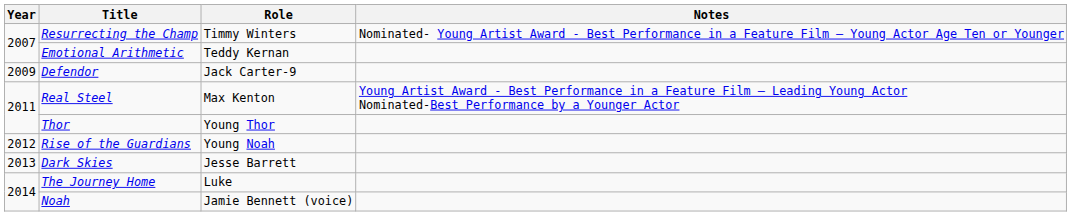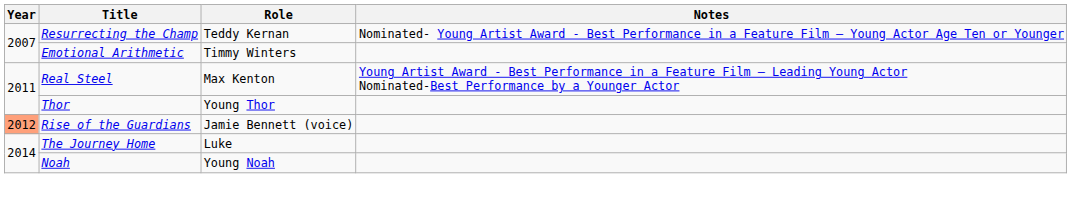Resurrecting the Champ | Role: Timmy Winters -> Teddy Kernan
Emotional Arithmetic | Role: Teddy Kernan -> Timmy Winters
- row: 2009 | Defendor | Jack Carter-9
Rise of the Guardians | Year: no background -> lightsalmon background
Rise of the Guardians | Role: Young Noah -> Jamie Bennett (voice)
- row: 2013 | Dark Skies | Jesse Barrett
Noah | Role: Jamie Bennett (voice) -> Young Noah
